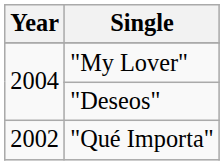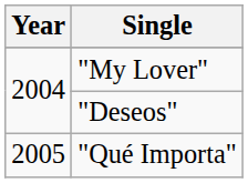"Qué Importa" | Year: 2002 -> 2005
